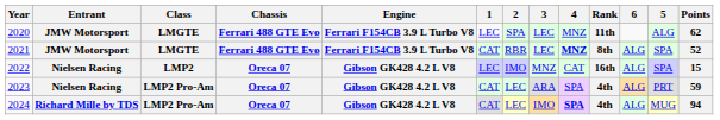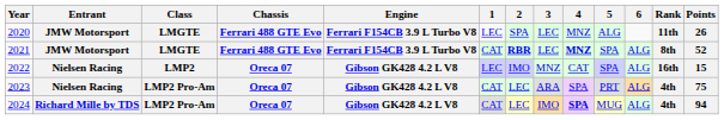columns swapped: 5 <-> Rank
2020 | Points: 62 -> 26
2021 | 2: normal -> bold
2023 | Points: 59 -> 75
